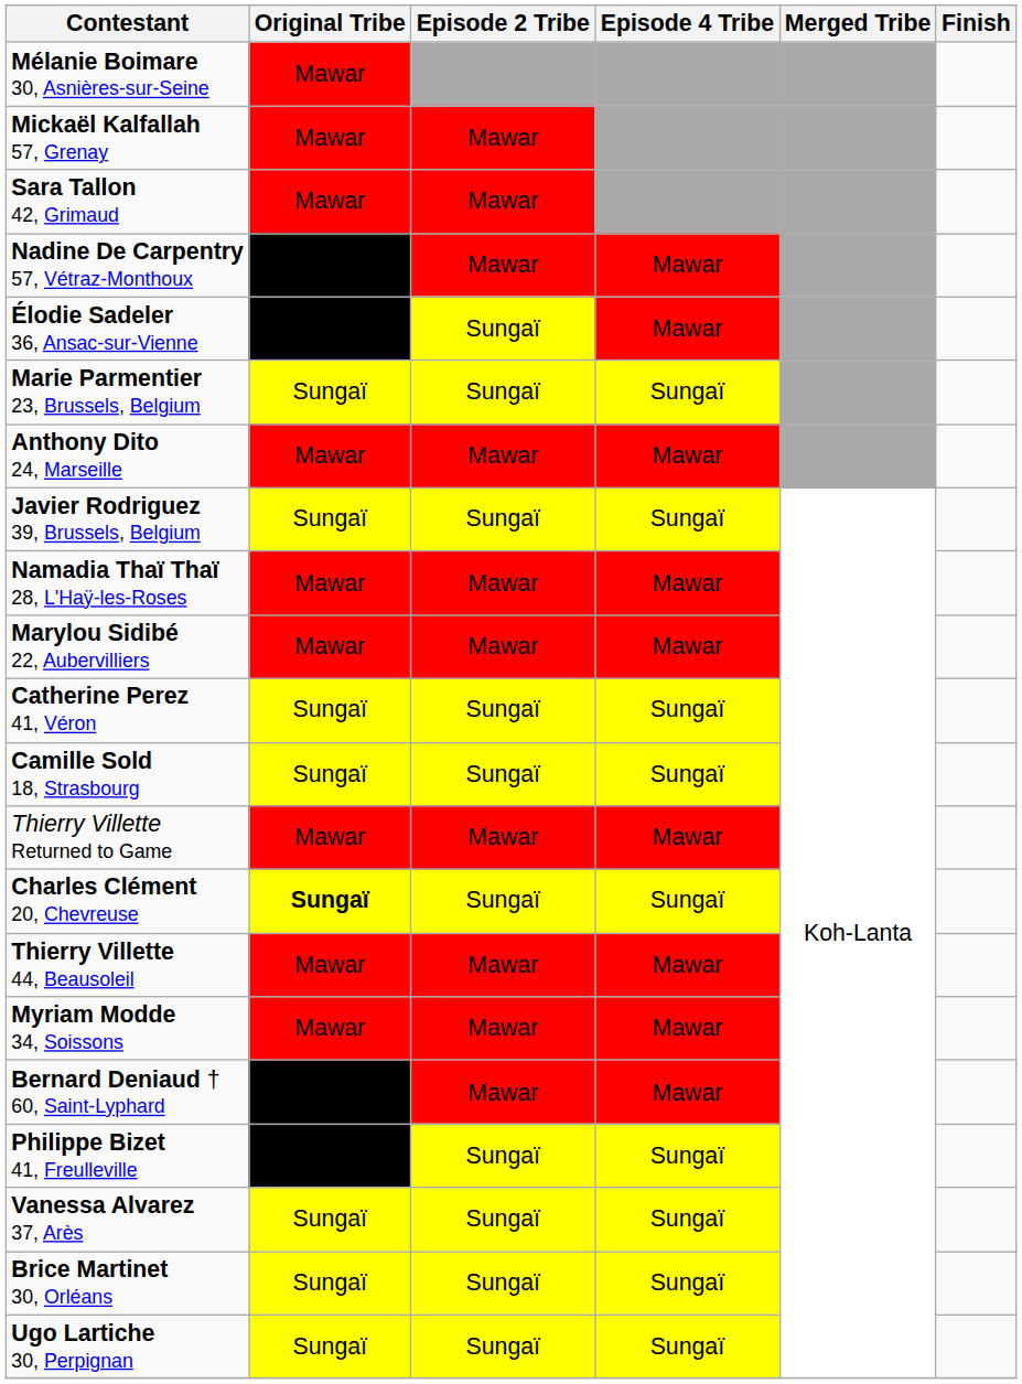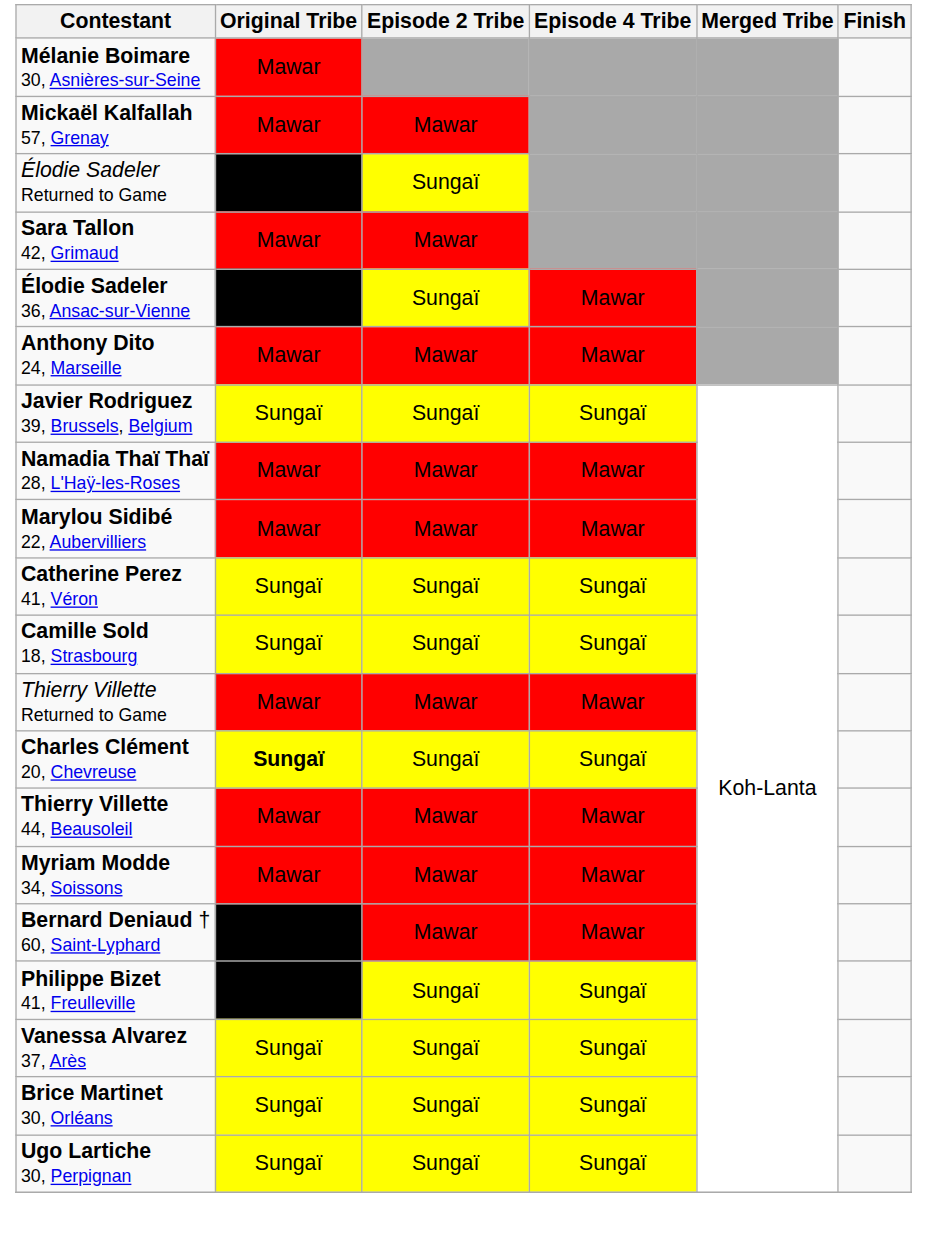+ row: Élodie Sadeler Returned to Game | Banished | Sungaï
- row: Nadine De Carpentry 57, Vétraz-Monthoux | Banished | Mawar | Mawar
- row: Marie Parmentier 23, Brussels, Belgium | Sungaï | Sungaï | Sungaï
